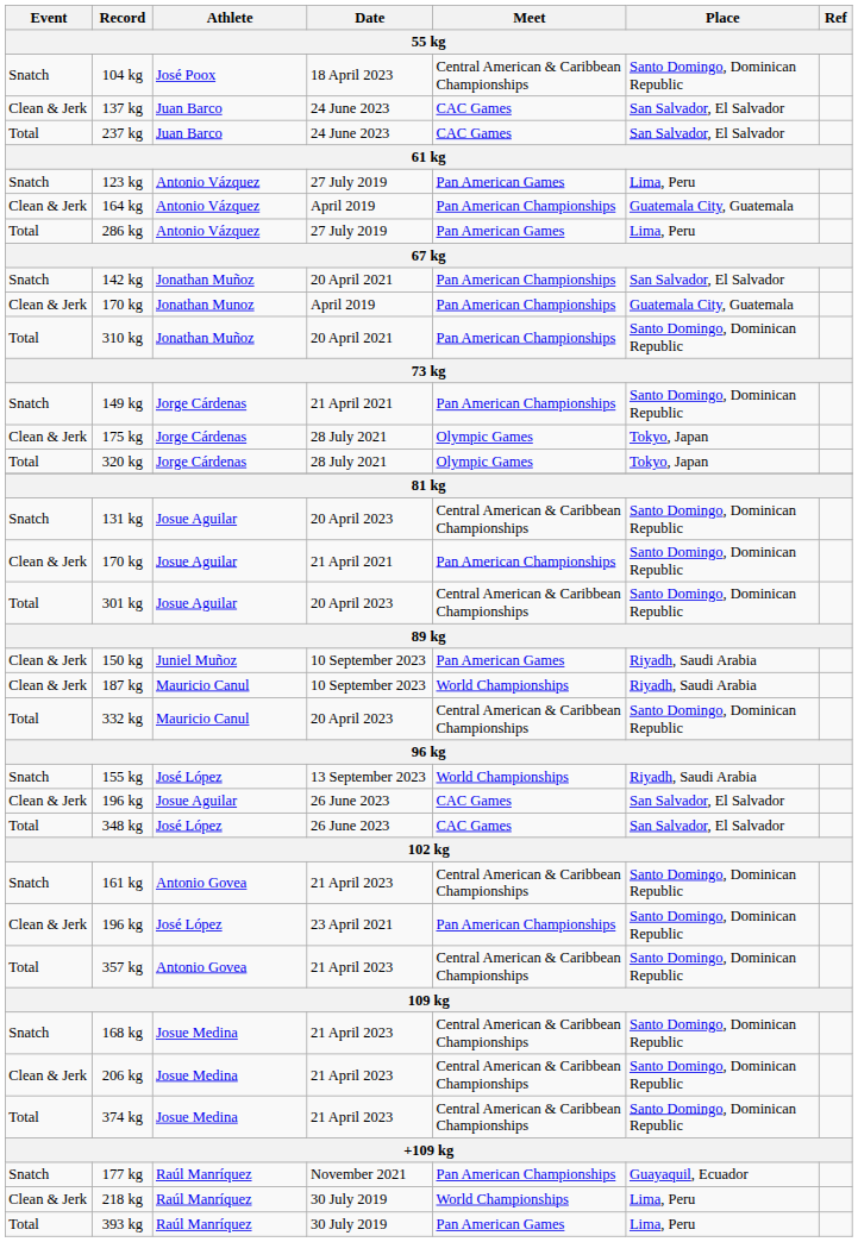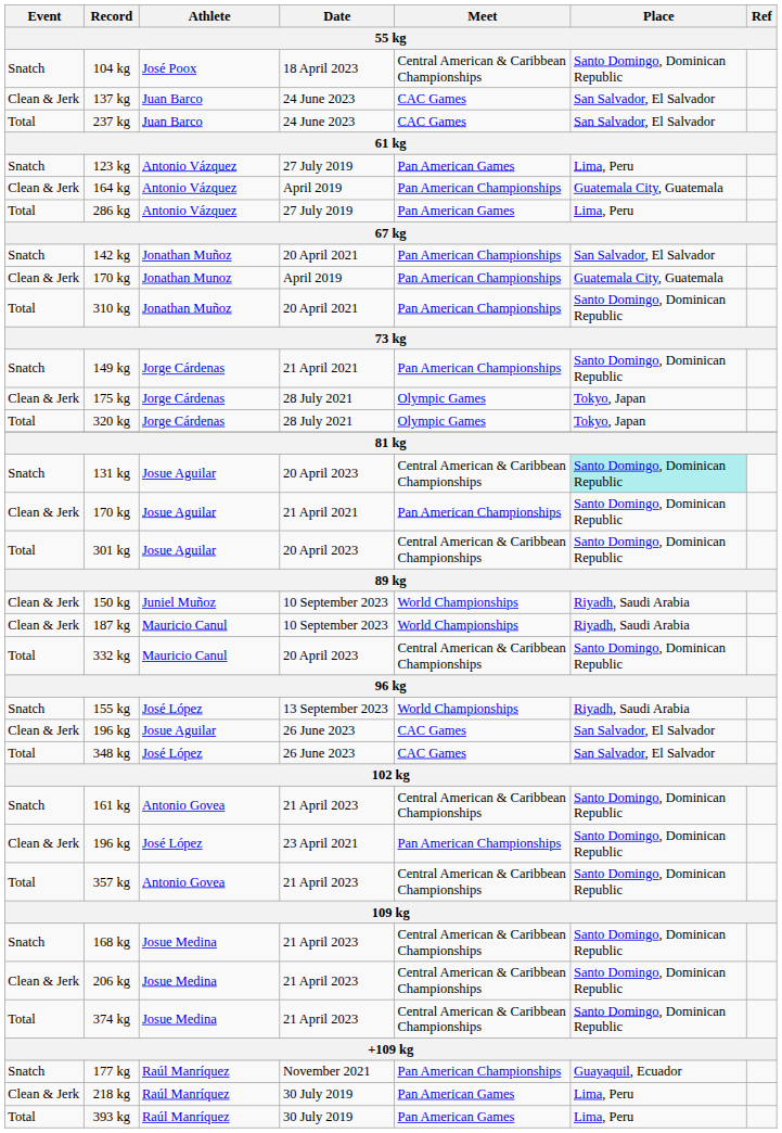131 kg | Place: no background -> paleturquoise background
150 kg | Meet: Pan American Games -> World Championships
218 kg | Meet: World Championships -> Pan American Games
